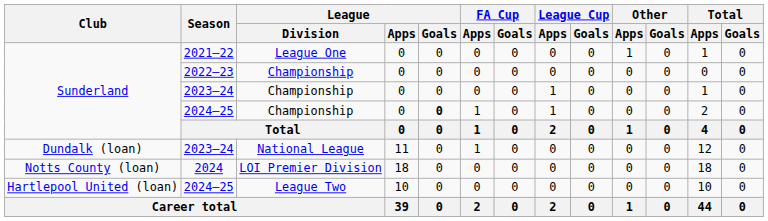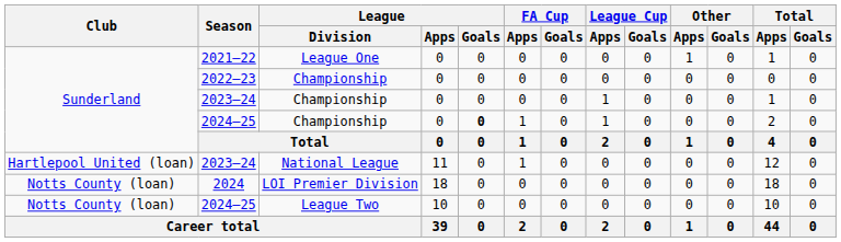2023–24 / National League | Club: Dundalk (loan) -> Hartlepool United (loan)
2024–25 / League Two | Club: Hartlepool United (loan) -> Notts County (loan)
